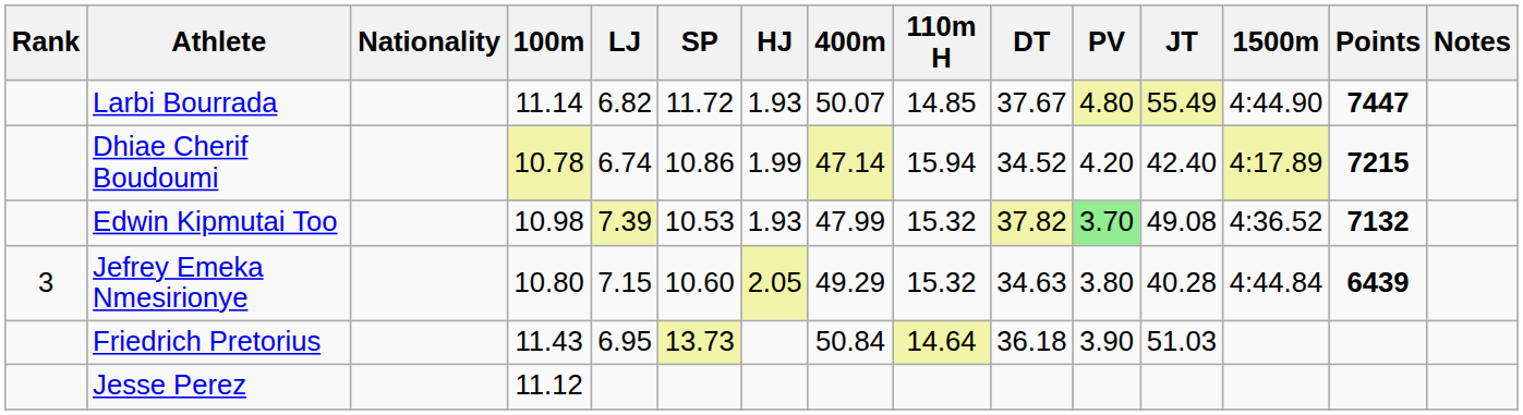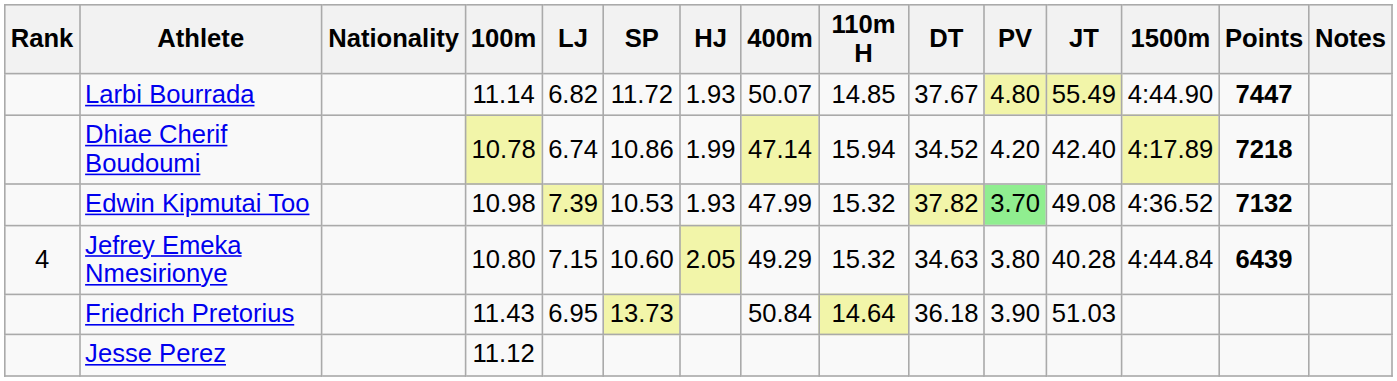Dhiae Cherif Boudoumi | Points: 7215 -> 7218
Jefrey Emeka Nmesirionye | Rank: 3 -> 4
